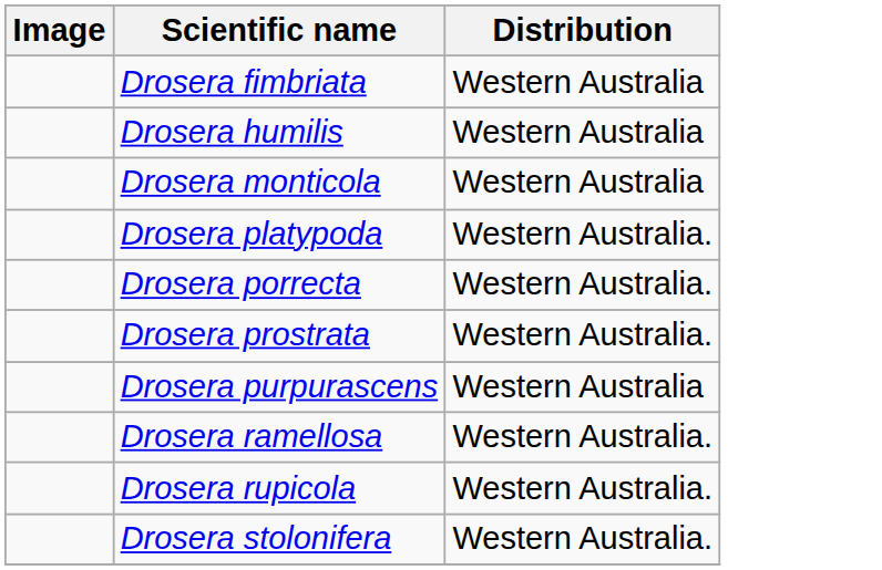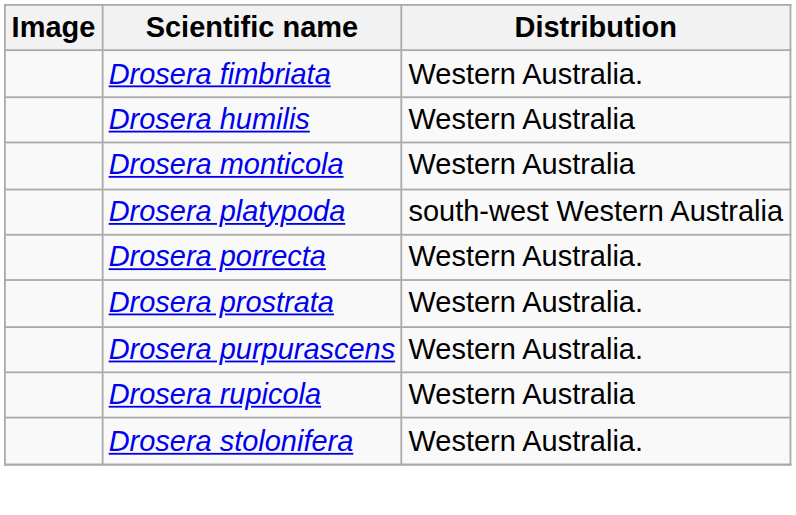Drosera fimbriata | Distribution: Western Australia -> Western Australia.
Drosera platypoda | Distribution: Western Australia. -> south-west Western Australia
Drosera purpurascens | Distribution: Western Australia -> Western Australia.
- row: Drosera ramellosa | Western Australia.
Drosera rupicola | Distribution: Western Australia. -> Western Australia
